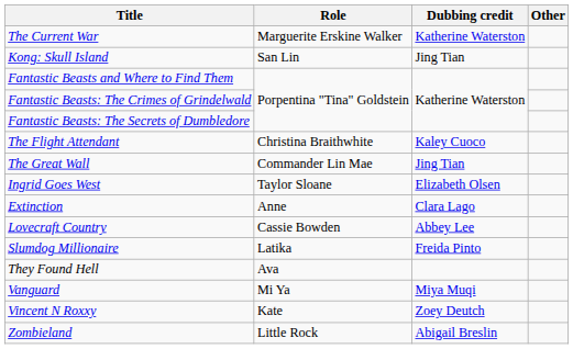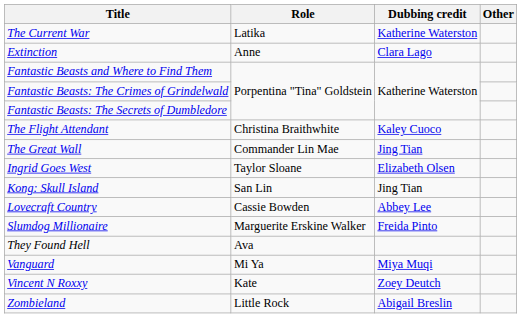The Current War | Role: Marguerite Erskine Walker -> Latika
rows swapped: Extinction <-> Kong: Skull Island
Slumdog Millionaire | Role: Latika -> Marguerite Erskine Walker
